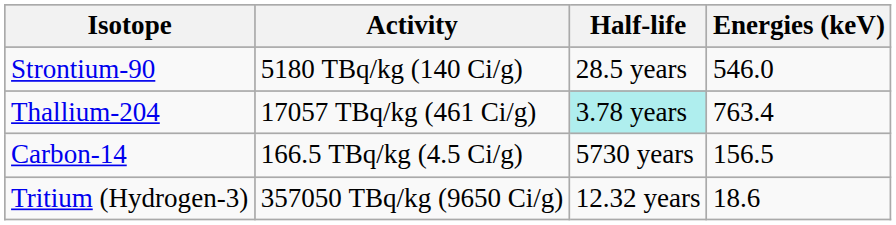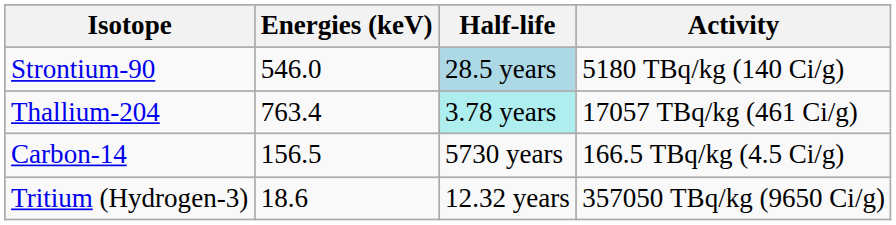columns swapped: Activity <-> Energies (keV)
Strontium-90 | Half-life: no background -> lightblue background
